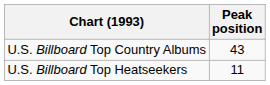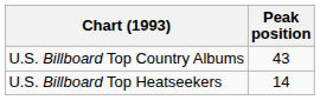U.S. Billboard Top Heatseekers | Peak position: 11 -> 14
